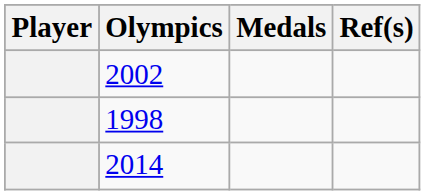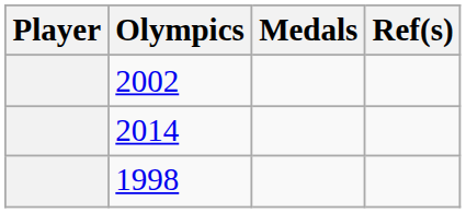rows swapped: 1998 <-> 2014
